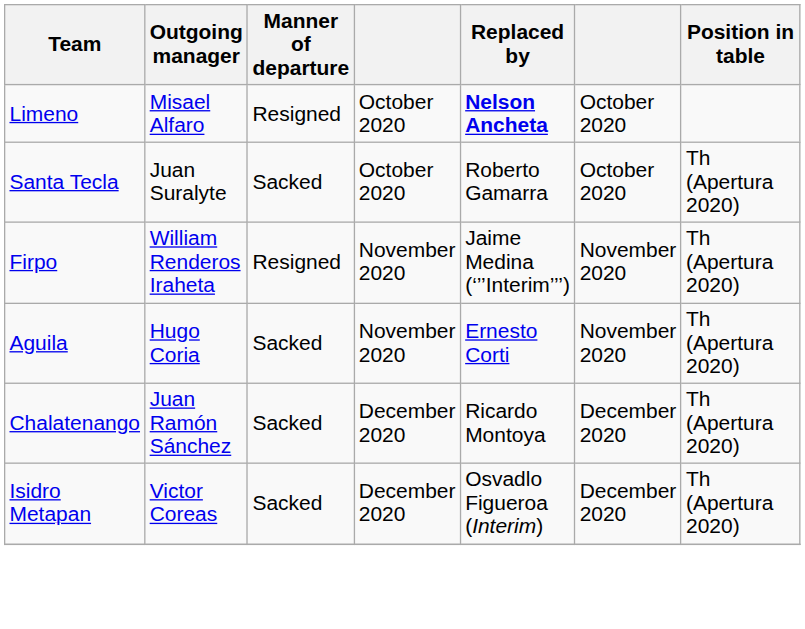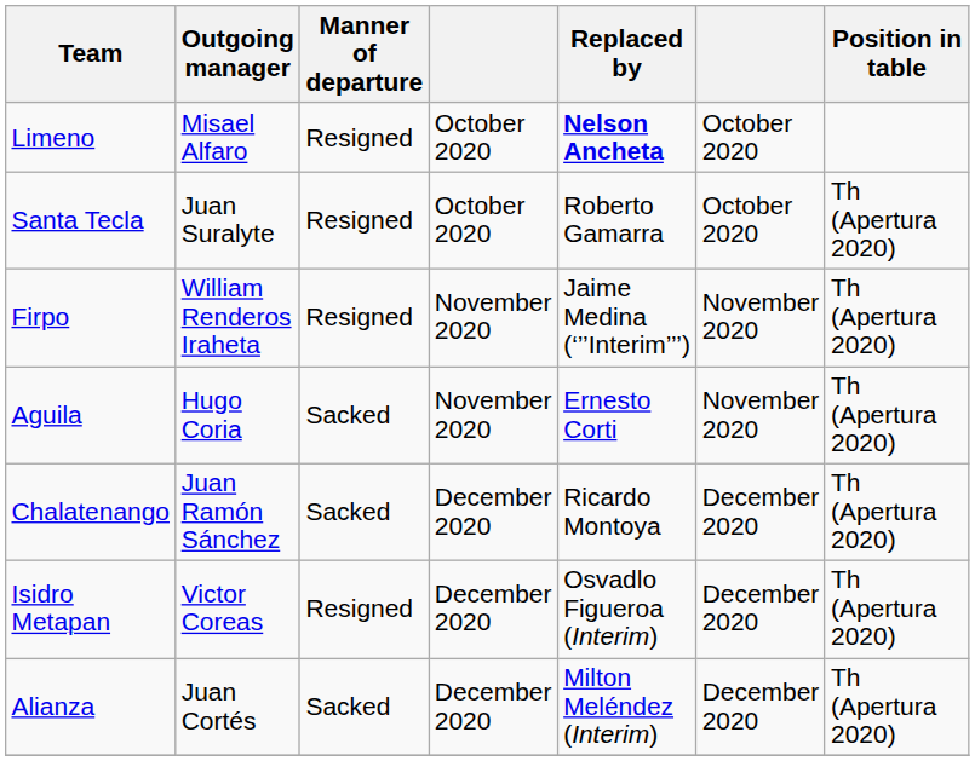Santa Tecla | Manner of departure: Sacked -> Resigned
Isidro Metapan | Manner of departure: Sacked -> Resigned
+ row: Alianza | Juan Cortés | Sacked | December 2020 | Milton Meléndez (Interim) | December 2020 | Th (Apertura 2020)
